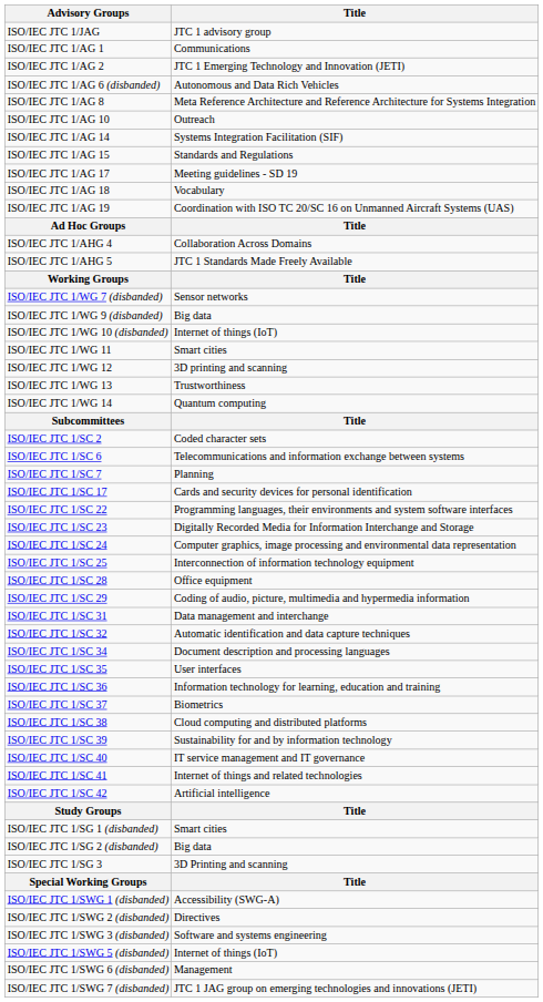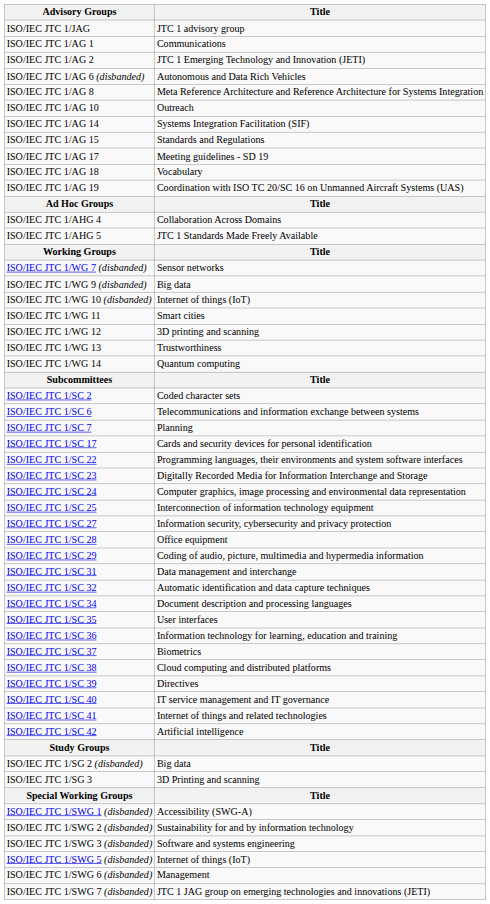+ row: ISO/IEC JTC 1/SC 27 | Information security, cybersecurity and privacy protection
ISO/IEC JTC 1/SC 39 | Title: Sustainability for and by information technology -> Directives
- row: ISO/IEC JTC 1/SG 1 (disbanded) | Smart cities
ISO/IEC JTC 1/SWG 2 (disbanded) | Title: Directives -> Sustainability for and by information technology
